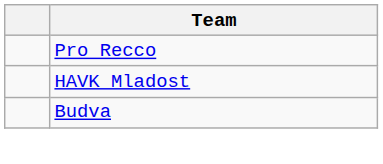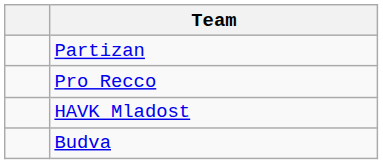+ row: Partizan
